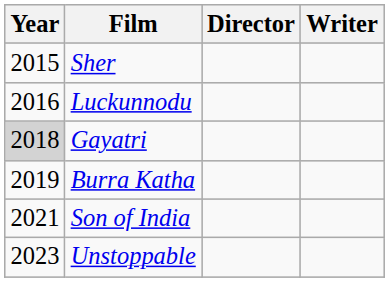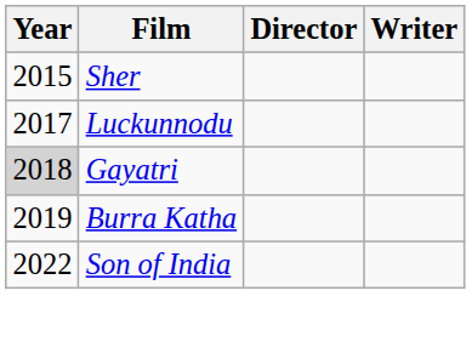Luckunnodu | Year: 2016 -> 2017
Son of India | Year: 2021 -> 2022
- row: 2023 | Unstoppable
